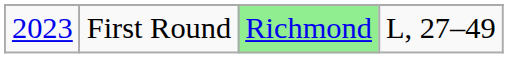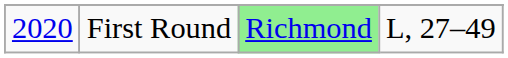First Round | column 1: 2023 -> 2020
